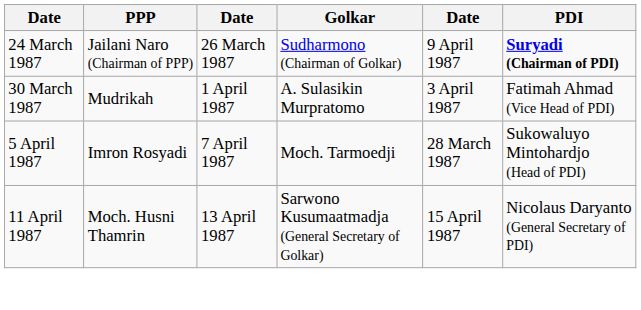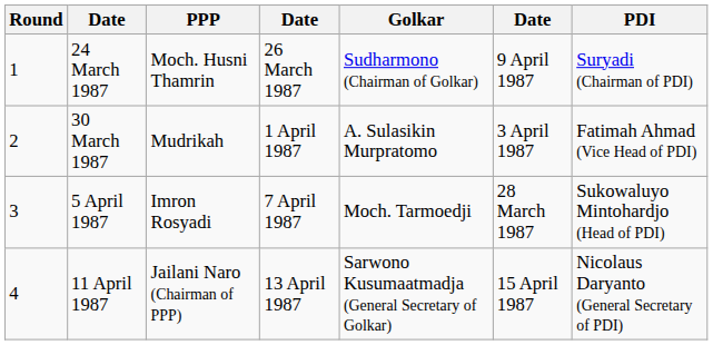+ column: Round | 1 | 2 | 3 | 4
24 March 1987 | PPP: Jailani Naro (Chairman of PPP) -> Moch. Husni Thamrin
24 March 1987 | PDI: bold -> normal
11 April 1987 | PPP: Moch. Husni Thamrin -> Jailani Naro (Chairman of PPP)
